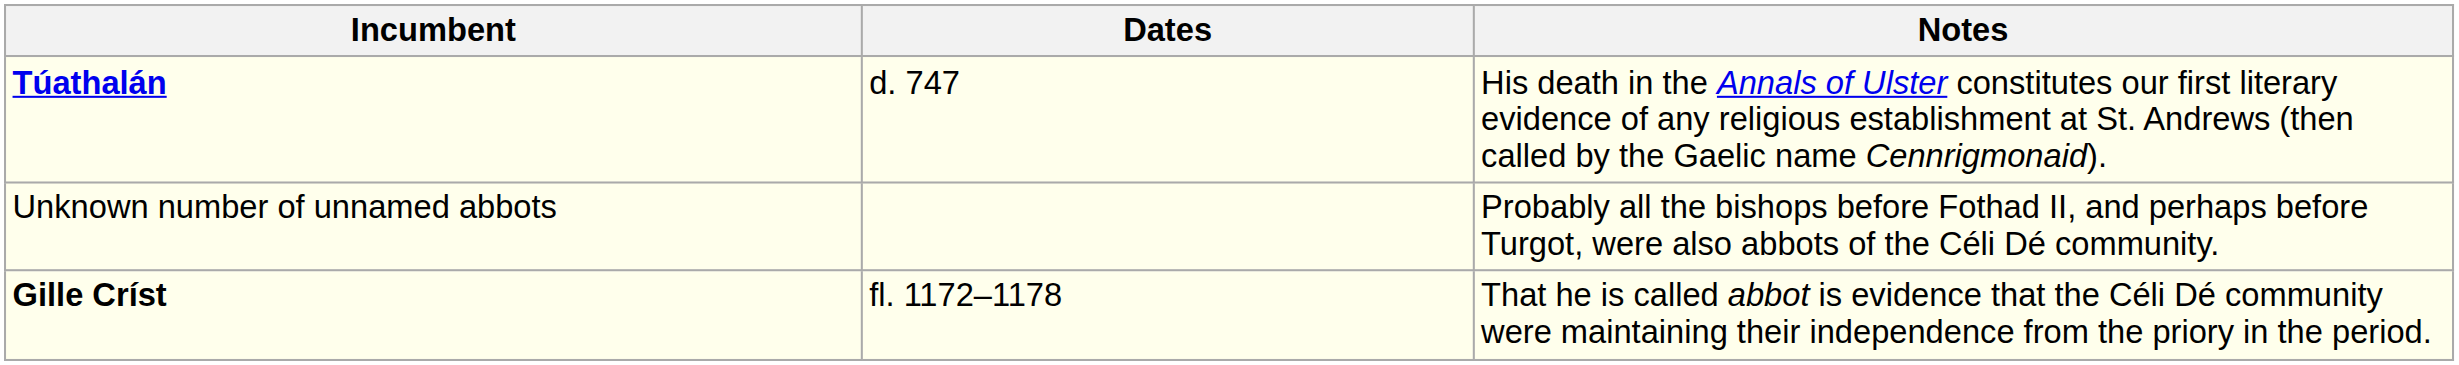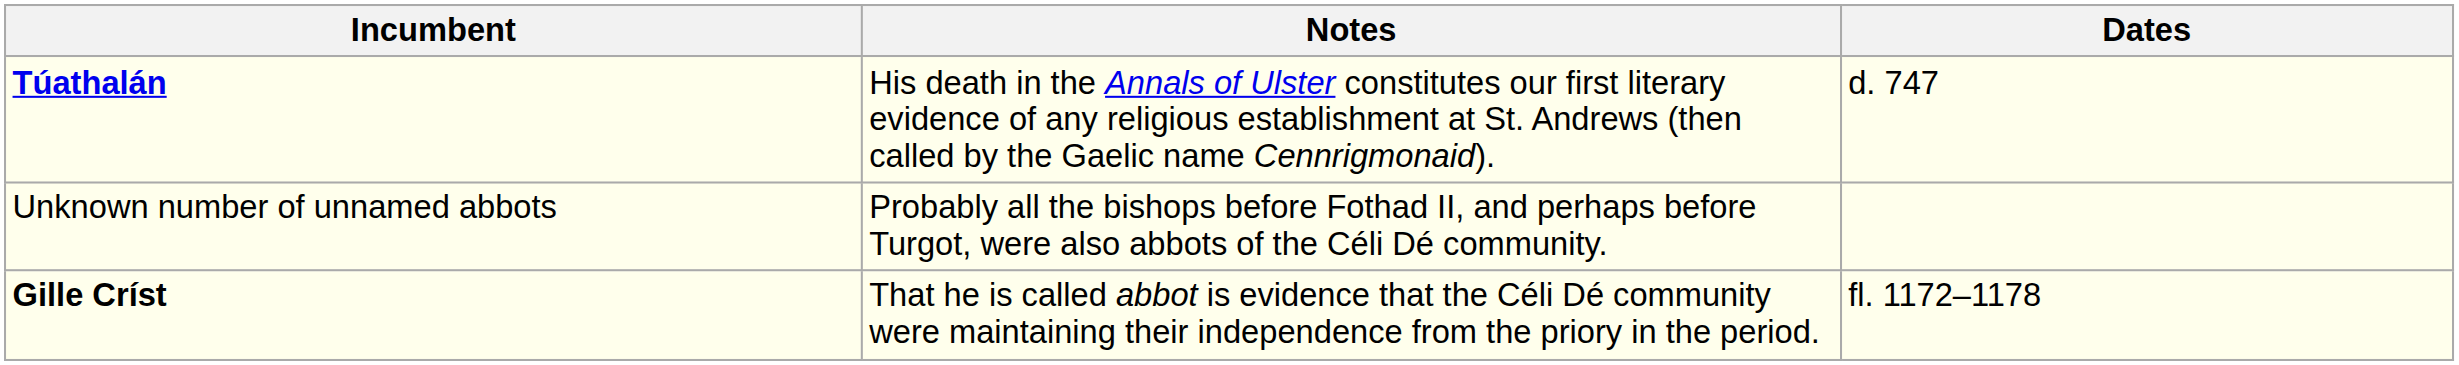columns swapped: Dates <-> Notes
